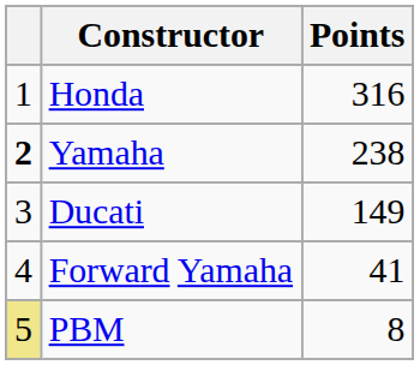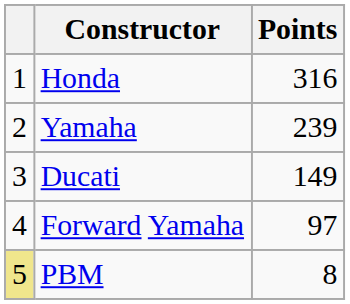Yamaha | column 1: bold -> normal
Yamaha | Points: 238 -> 239
Forward Yamaha | Points: 41 -> 97
